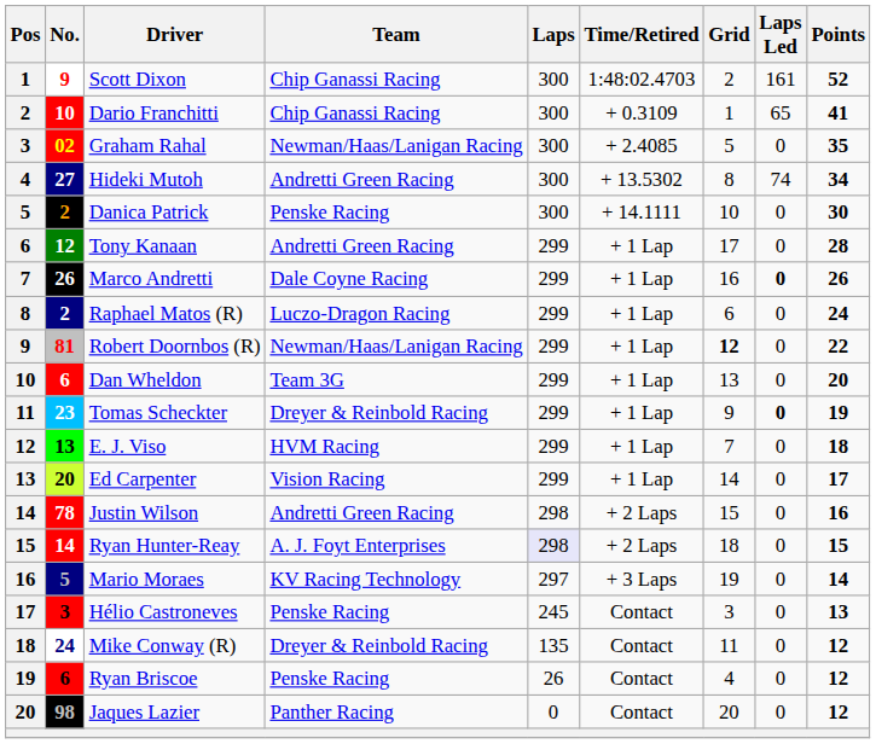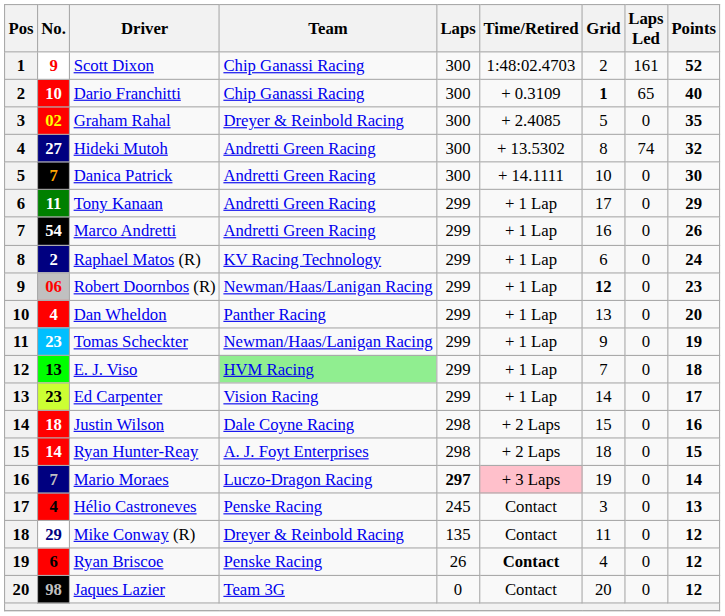Dario Franchitti | Grid: normal -> bold
Dario Franchitti | Points: 41 -> 40
Graham Rahal | Team: Newman/Haas/Lanigan Racing -> Dreyer & Reinbold Racing
Hideki Mutoh | Points: 34 -> 32
Danica Patrick | No.: 2 -> 7
Danica Patrick | Team: Penske Racing -> Andretti Green Racing
Tony Kanaan | No.: 12 -> 11
Tony Kanaan | Points: 28 -> 29
Marco Andretti | No.: 26 -> 54
Marco Andretti | Team: Dale Coyne Racing -> Andretti Green Racing
Marco Andretti | Laps Led: bold -> normal
Raphael Matos (R) | Team: Luczo-Dragon Racing -> KV Racing Technology
Robert Doornbos (R) | No.: 81 -> 06
Robert Doornbos (R) | Points: 22 -> 23
Dan Wheldon | No.: 6 -> 4
Dan Wheldon | Team: Team 3G -> Panther Racing
Tomas Scheckter | Team: Dreyer & Reinbold Racing -> Newman/Haas/Lanigan Racing
Tomas Scheckter | Laps Led: bold -> normal
E. J. Viso | Team: no background -> lightgreen background
Ed Carpenter | No.: 20 -> 23
Justin Wilson | No.: 78 -> 18
Justin Wilson | Team: Andretti Green Racing -> Dale Coyne Racing
Ryan Hunter-Reay | Laps: lavender background -> no background
Mario Moraes | No.: 5 -> 7
Mario Moraes | Team: KV Racing Technology -> Luczo-Dragon Racing
Mario Moraes | Laps: normal -> bold
Mario Moraes | Time/Retired: no background -> pink background
Hélio Castroneves | No.: 3 -> 4
Mike Conway (R) | No.: 24 -> 29
Ryan Briscoe | Time/Retired: normal -> bold
Jaques Lazier | Team: Panther Racing -> Team 3G
